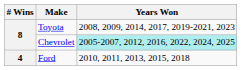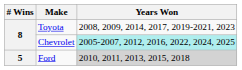Ford | # Wins: 4 -> 5
Ford | Years Won: no background -> lightgrey background
